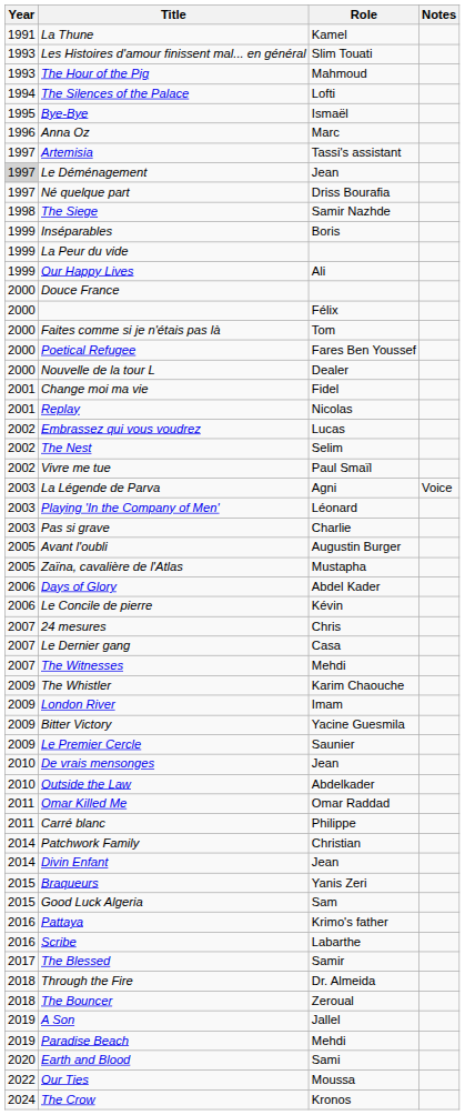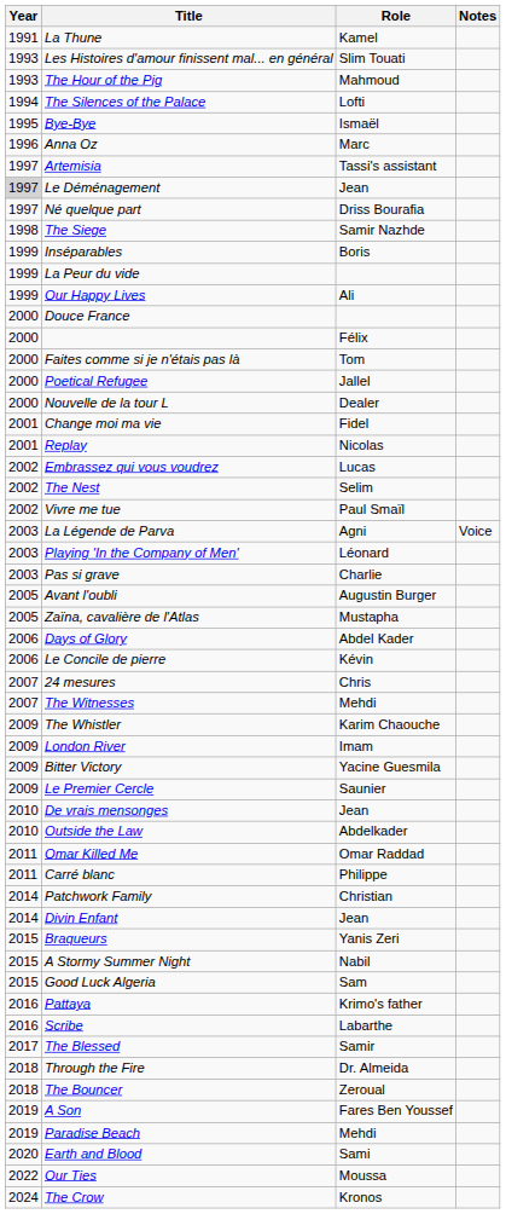Poetical Refugee | Role: Fares Ben Youssef -> Jallel
- row: 2007 | Le Dernier gang | Casa
+ row: 2015 | A Stormy Summer Night | Nabil
A Son | Role: Jallel -> Fares Ben Youssef
